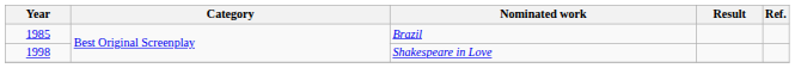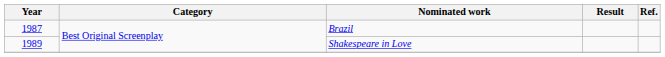Brazil | Year: 1985 -> 1987
Shakespeare in Love | Year: 1998 -> 1989
